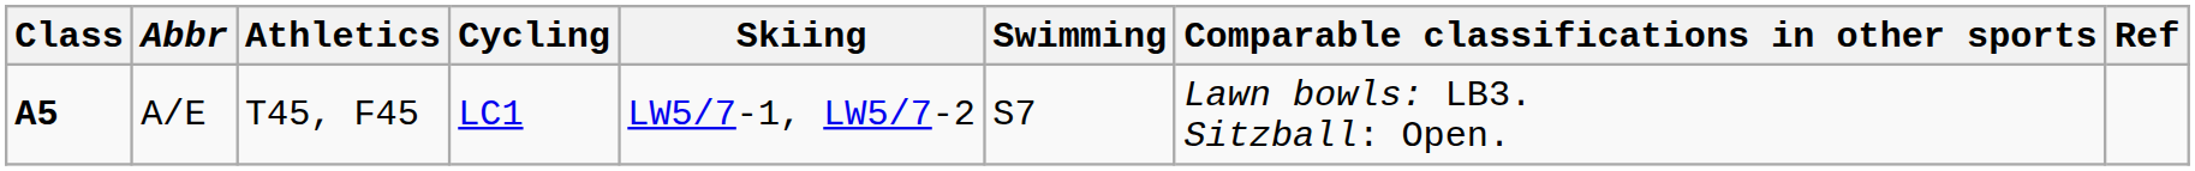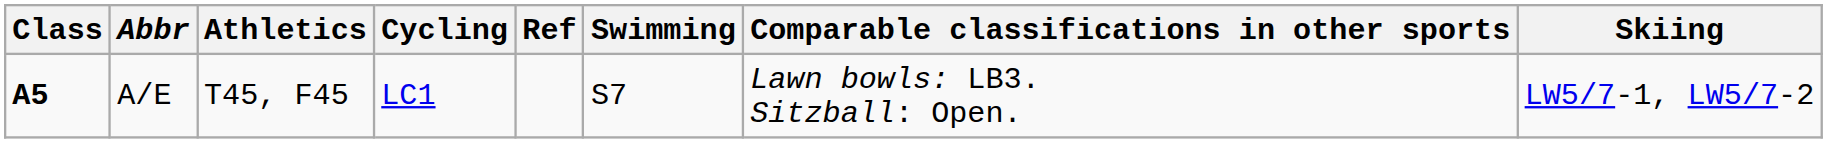columns swapped: Skiing <-> Ref
